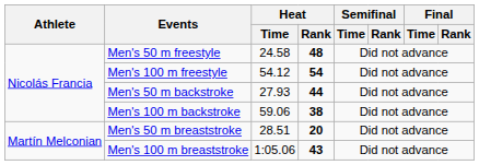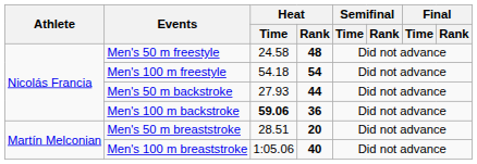Men's 100 m freestyle | Heat / Time: 54.12 -> 54.18
Men's 100 m backstroke | Heat / Time: normal -> bold
Men's 100 m backstroke | Heat / Rank: 38 -> 36
Men's 100 m breaststroke | Heat / Rank: 43 -> 40
